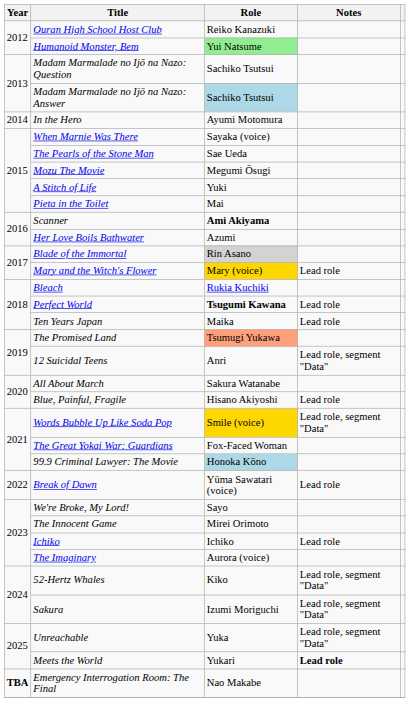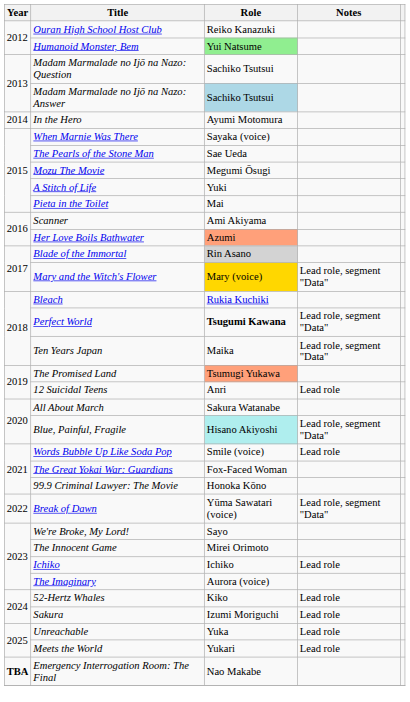Scanner | Role: bold -> normal
Her Love Boils Bathwater | Role: no background -> lightsalmon background
Mary and the Witch's Flower | Notes: Lead role -> Lead role, segment "Data"
Perfect World | Notes: Lead role -> Lead role, segment "Data"
Ten Years Japan | Notes: Lead role -> Lead role, segment "Data"
12 Suicidal Teens | Notes: Lead role, segment "Data" -> Lead role
Blue, Painful, Fragile | Role: no background -> paleturquoise background
Blue, Painful, Fragile | Notes: Lead role -> Lead role, segment "Data"
Words Bubble Up Like Soda Pop | Role: gold background -> no background
Words Bubble Up Like Soda Pop | Notes: Lead role, segment "Data" -> Lead role
99.9 Criminal Lawyer: The Movie | Role: lightblue background -> no background
Break of Dawn | Notes: Lead role -> Lead role, segment "Data"
52-Hertz Whales | Notes: Lead role, segment "Data" -> Lead role
Sakura | Notes: Lead role, segment "Data" -> Lead role
Unreachable | Notes: Lead role, segment "Data" -> Lead role
Meets the World | Notes: bold -> normal
